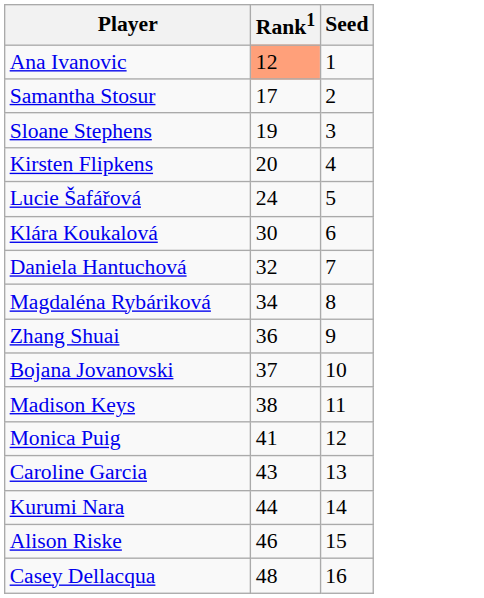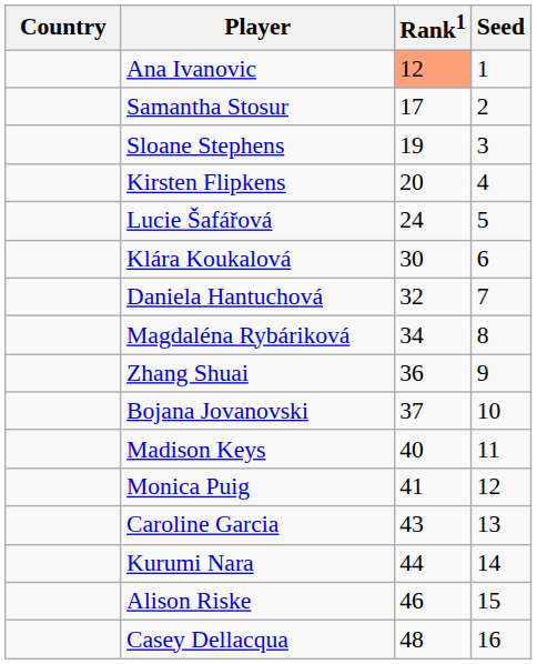+ column: Country
Madison Keys | Rank1: 38 -> 40
